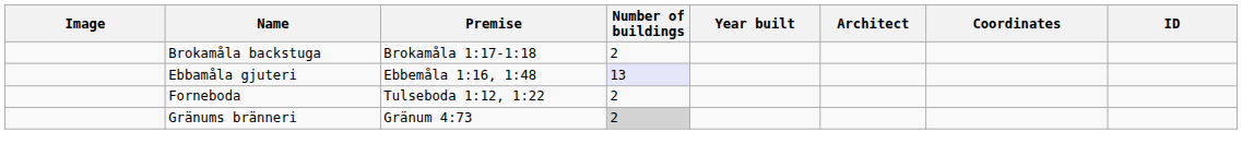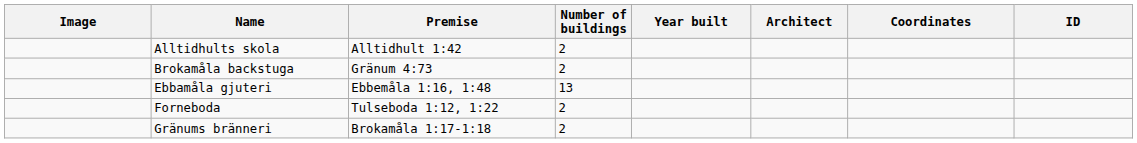+ row: Alltidhults skola | Alltidhult 1:42 | 2
Brokamåla backstuga | Premise: Brokamåla 1:17-1:18 -> Gränum 4:73
Ebbamåla gjuteri | Number of buildings: lavender background -> no background
Gränums bränneri | Premise: Gränum 4:73 -> Brokamåla 1:17-1:18
Gränums bränneri | Number of buildings: lightgrey background -> no background
